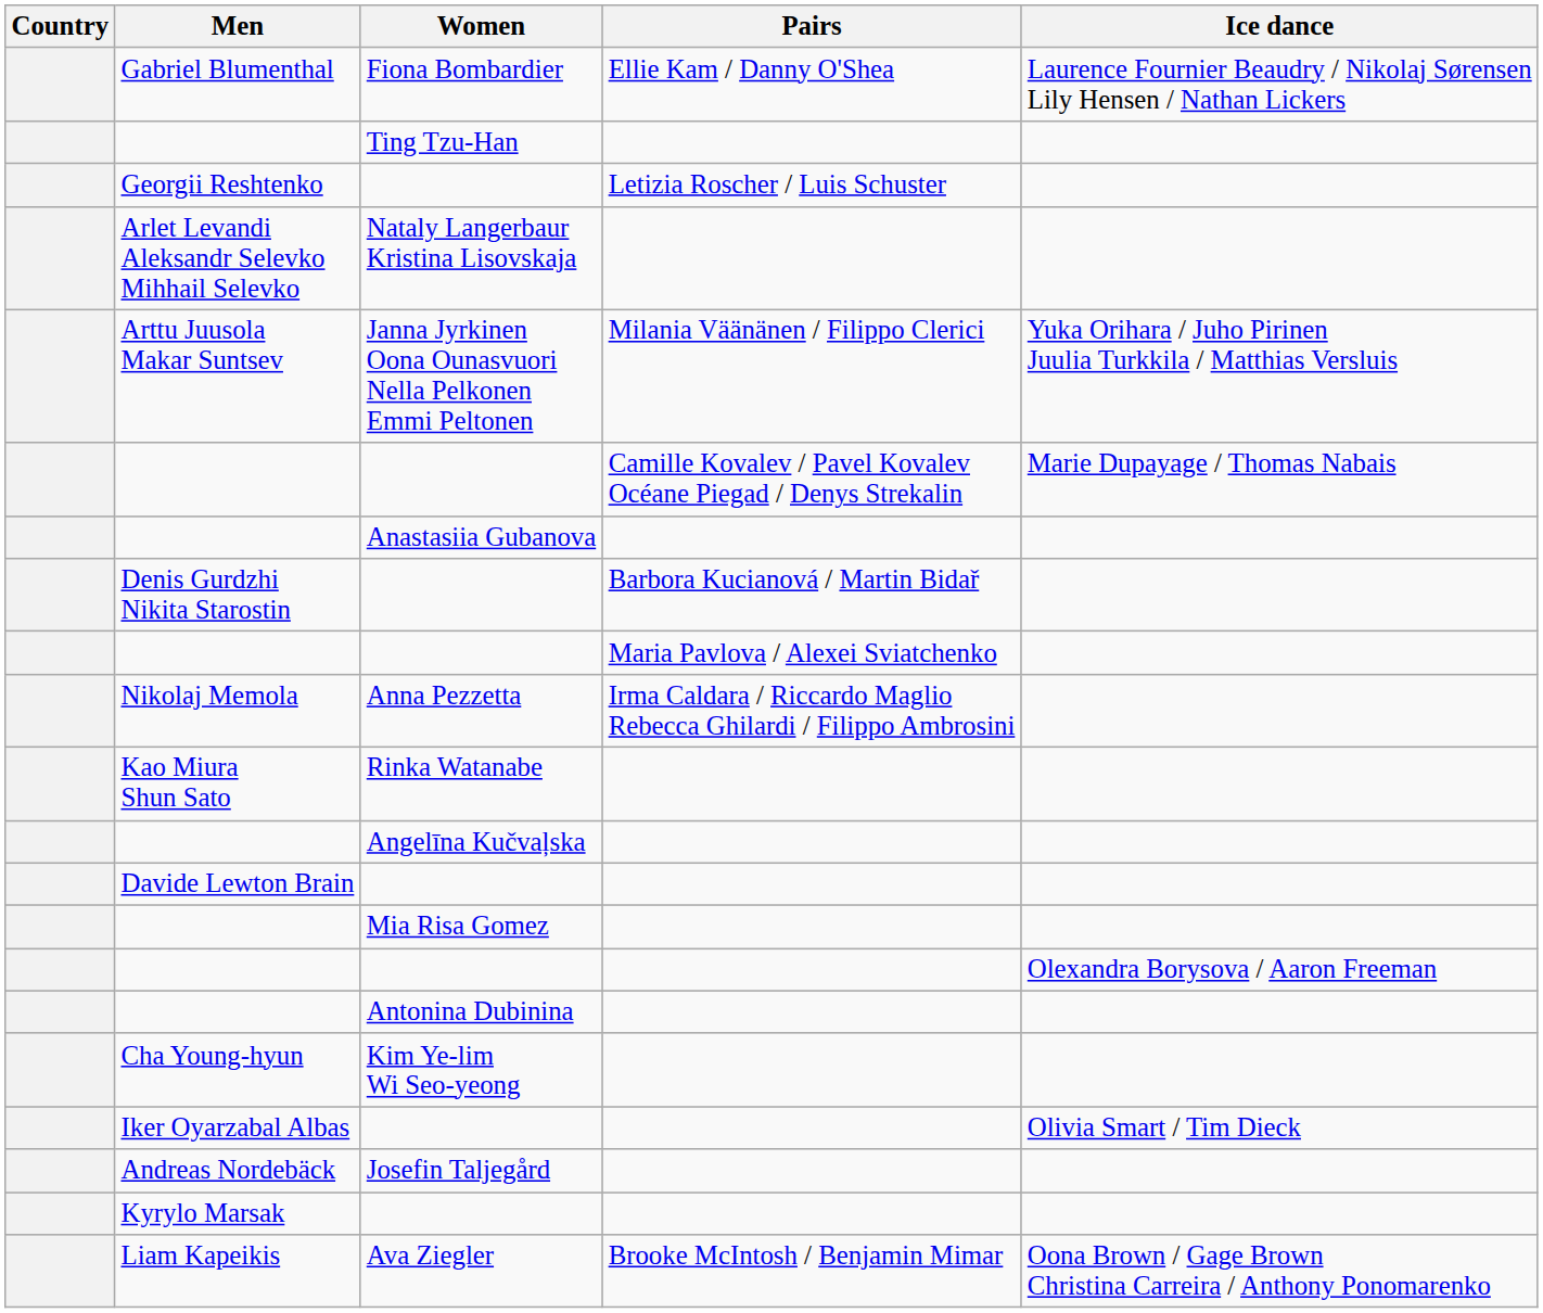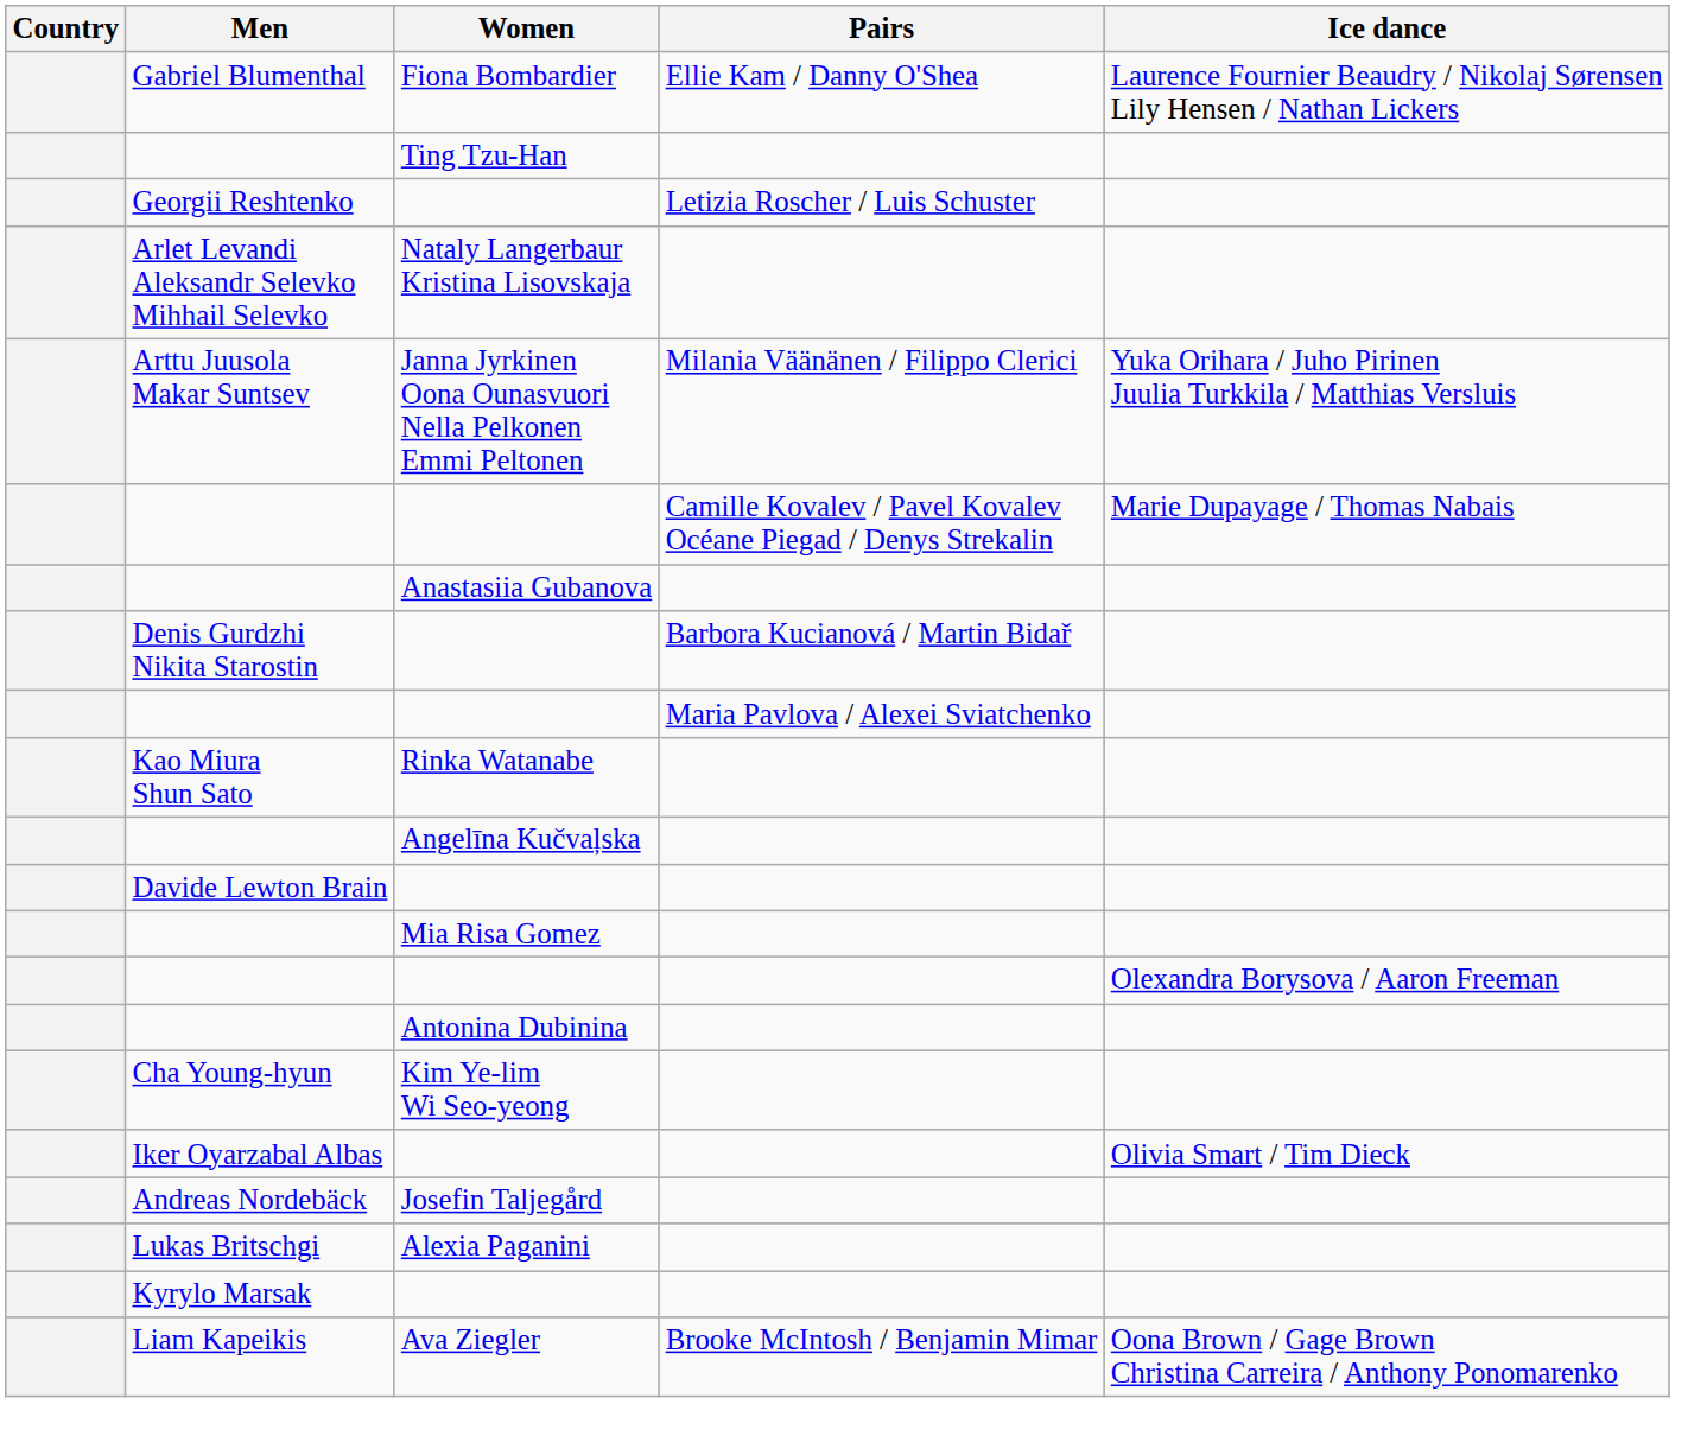- row: Nikolaj Memola | Anna Pezzetta | Irma Caldara / Riccardo Maglio Rebecca Ghilardi / Filippo Ambrosini
+ row: Lukas Britschgi | Alexia Paganini
